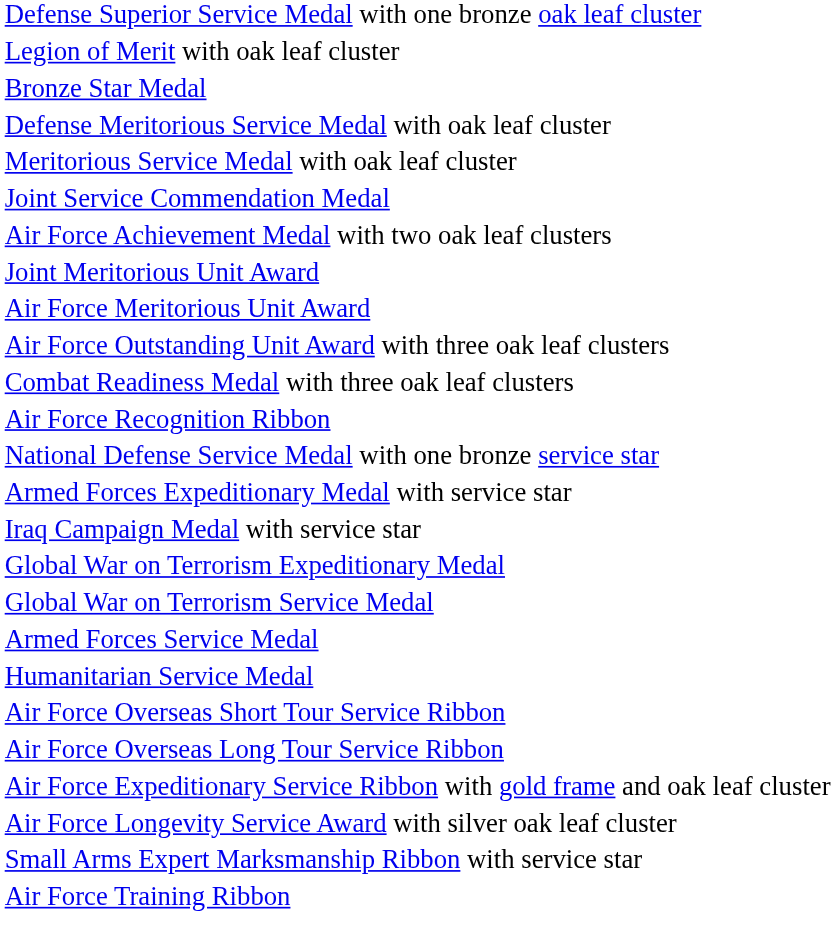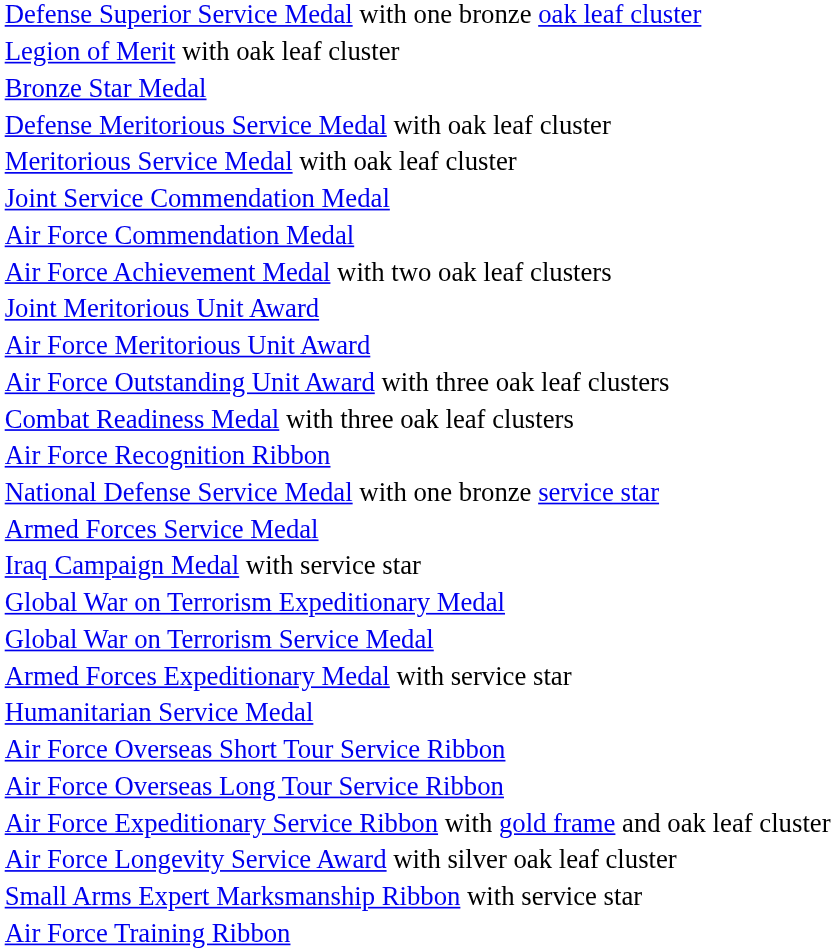+ row: Air Force Commendation Medal
rows swapped: Armed Forces Expeditionary Medal with service star <-> Armed Forces Service Medal
